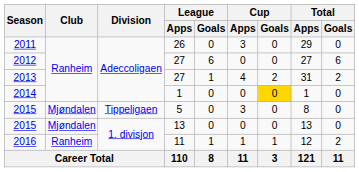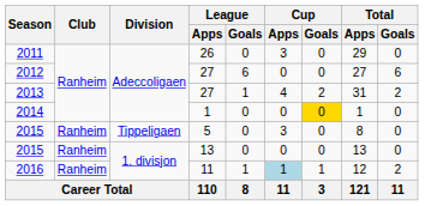2015 / 5 | Club: Mjøndalen -> Ranheim
2015 / 13 | Club: Mjøndalen -> Ranheim
2016 | Cup / Apps: no background -> lightblue background
